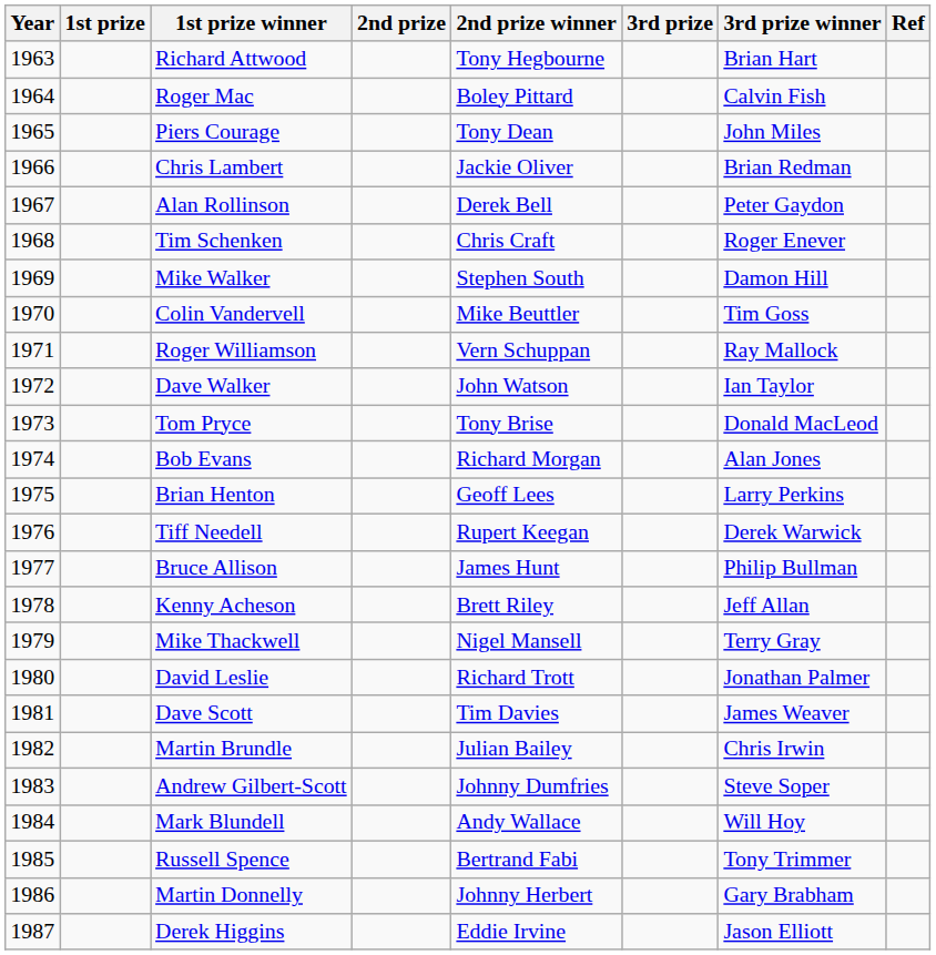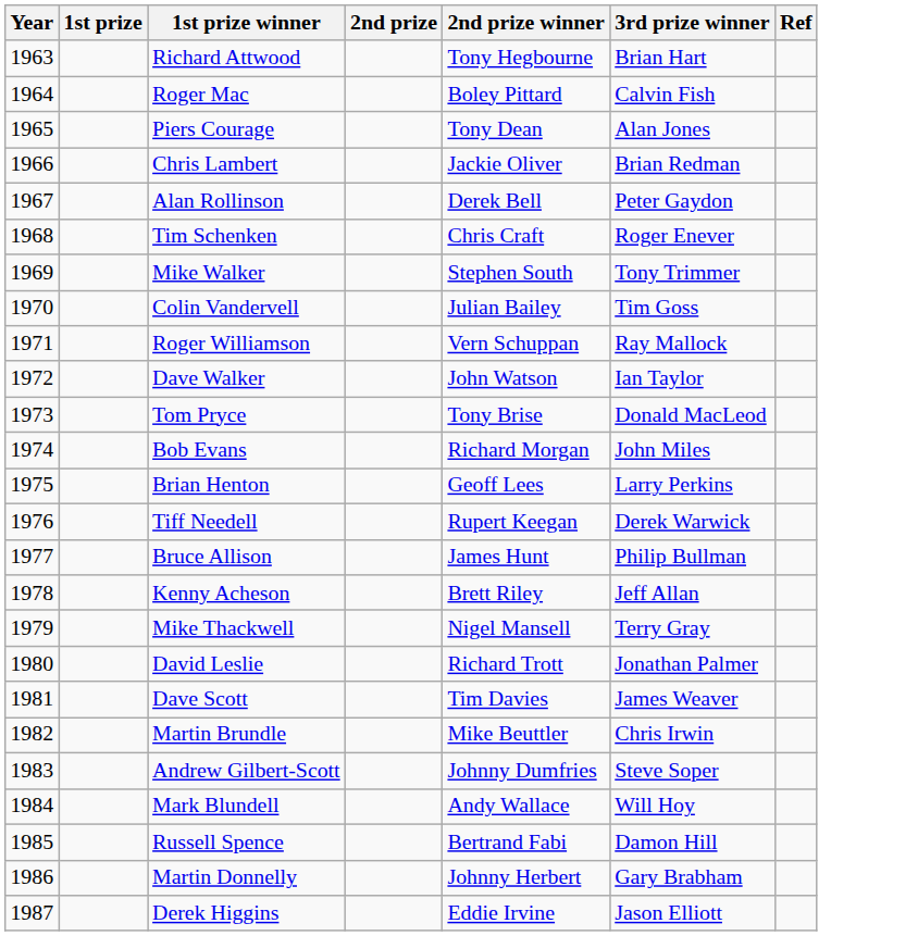- column: 3rd prize
Piers Courage | 3rd prize winner: John Miles -> Alan Jones
Mike Walker | 3rd prize winner: Damon Hill -> Tony Trimmer
Colin Vandervell | 2nd prize winner: Mike Beuttler -> Julian Bailey
Bob Evans | 3rd prize winner: Alan Jones -> John Miles
Martin Brundle | 2nd prize winner: Julian Bailey -> Mike Beuttler
Russell Spence | 3rd prize winner: Tony Trimmer -> Damon Hill
